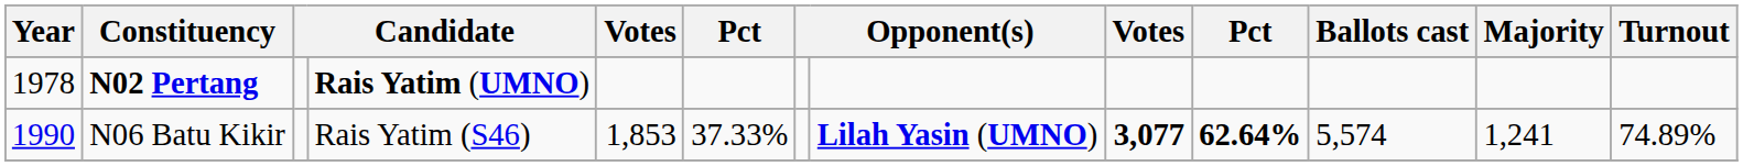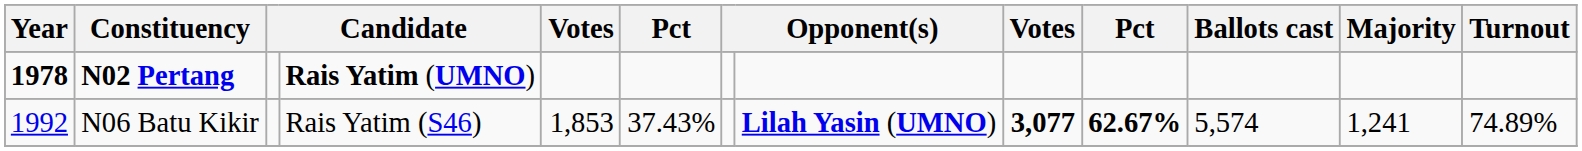N02 Pertang | Year: normal -> bold
N06 Batu Kikir | Year: 1990 -> 1992
N06 Batu Kikir | column 6: 37.33% -> 37.43%
N06 Batu Kikir | column 10: 62.64% -> 62.67%
